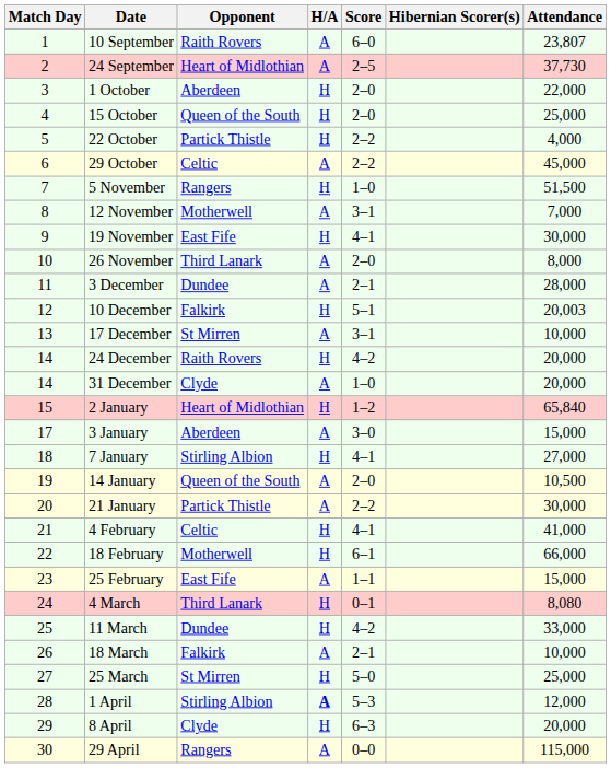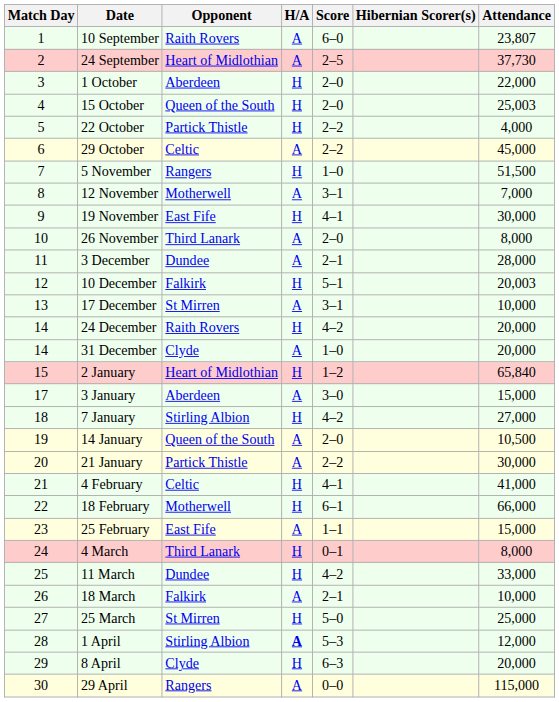15 October | Attendance: 25,000 -> 25,003
7 January | Score: 4–1 -> 4–2
4 March | Attendance: 8,080 -> 8,000
